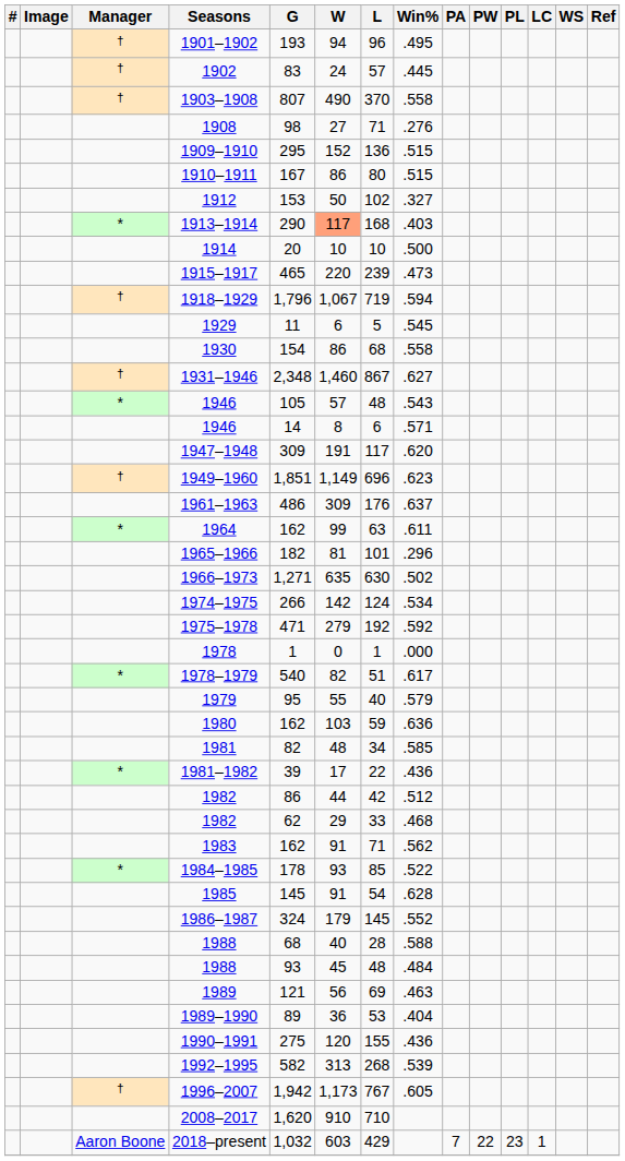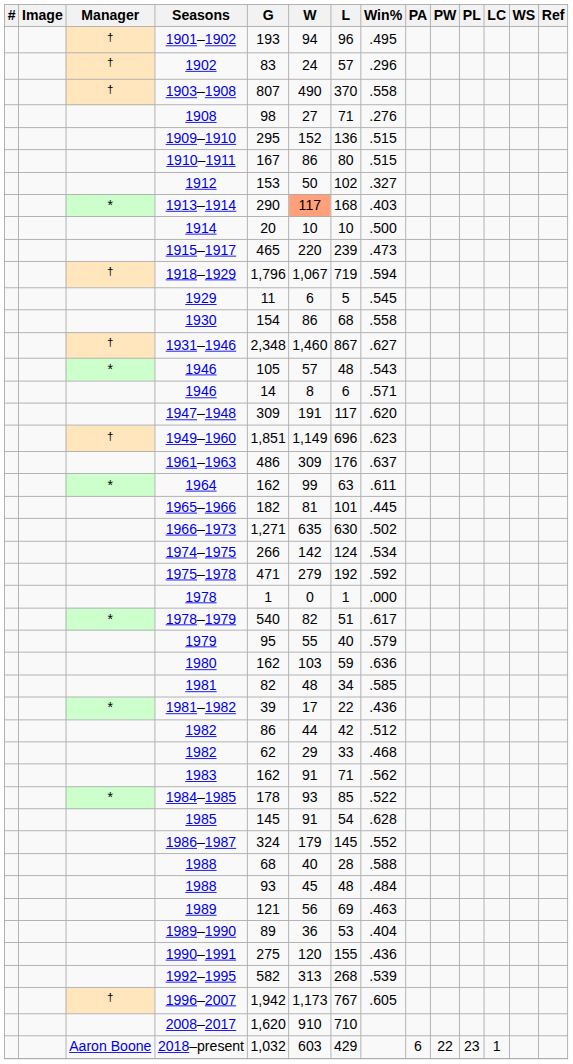1902 | Win%: .445 -> .296
1965–1966 | Win%: .296 -> .445
2018–present | PA: 7 -> 6
